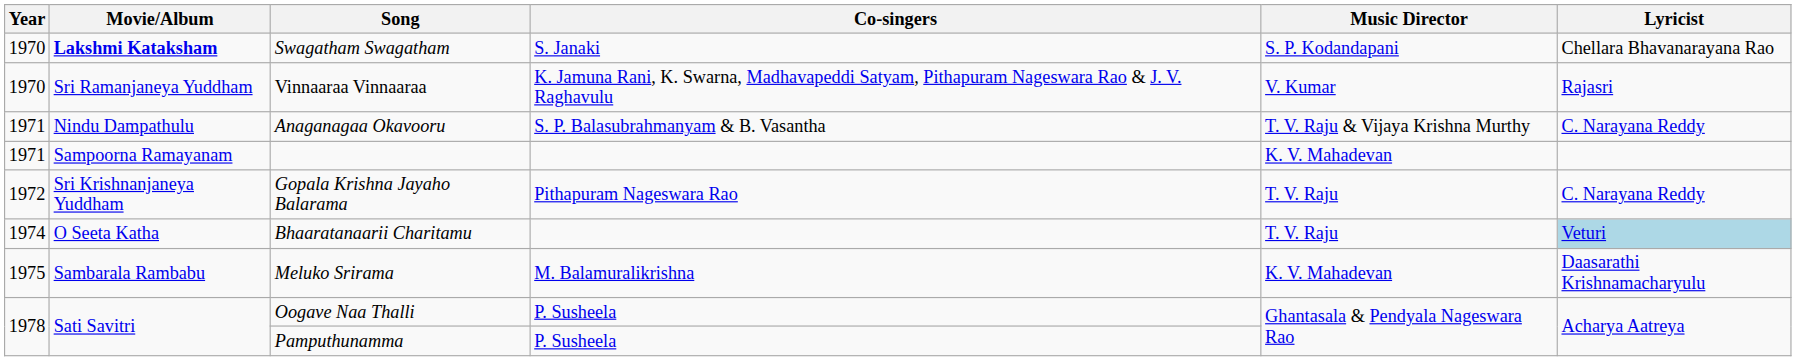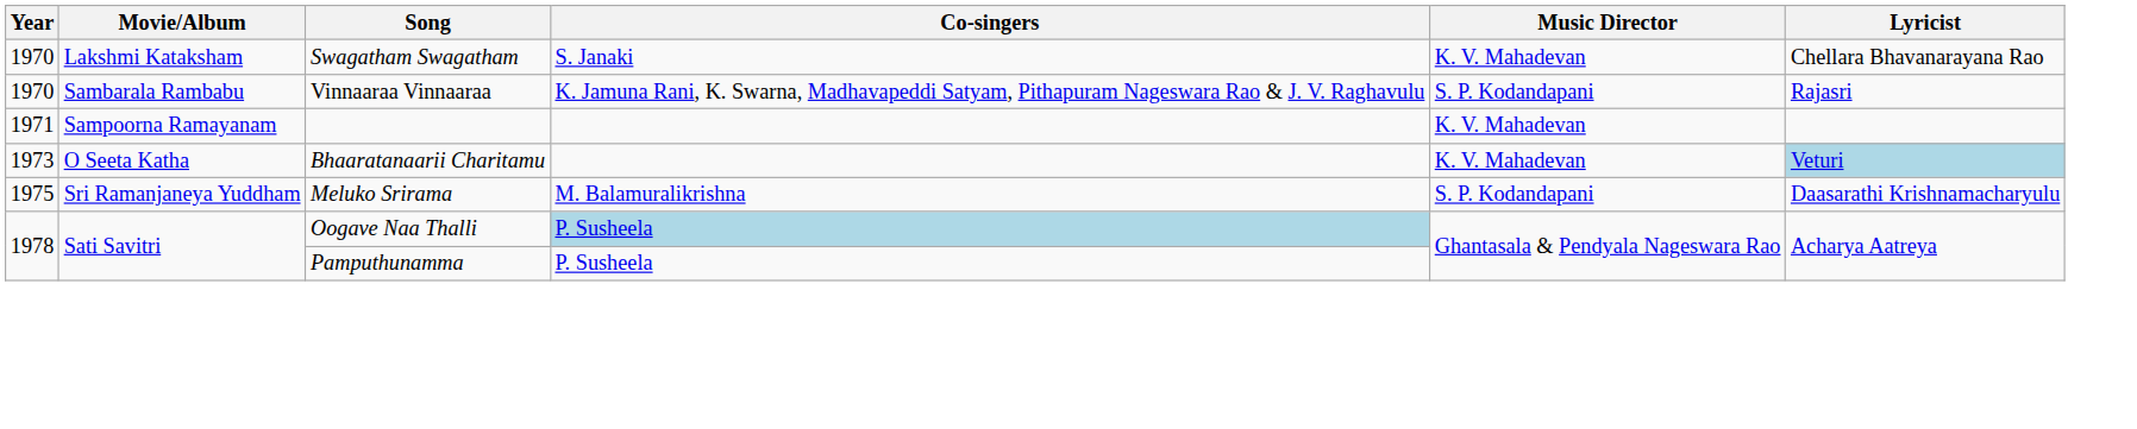Swagatham Swagatham | Movie/Album: bold -> normal
Swagatham Swagatham | Music Director: S. P. Kodandapani -> K. V. Mahadevan
Vinnaaraa Vinnaaraa | Movie/Album: Sri Ramanjaneya Yuddham -> Sambarala Rambabu
Vinnaaraa Vinnaaraa | Music Director: V. Kumar -> S. P. Kodandapani
- row: 1971 | Nindu Dampathulu | Anaganagaa Okavooru | S. P. Balasubrahmanyam & B. Vasantha | T. V. Raju & Vijaya Krishna Murthy | C. Narayana Reddy
- row: 1972 | Sri Krishnanjaneya Yuddham | Gopala Krishna Jayaho Balarama | Pithapuram Nageswara Rao | T. V. Raju | C. Narayana Reddy
Bhaaratanaarii Charitamu | Year: 1974 -> 1973
Bhaaratanaarii Charitamu | Music Director: T. V. Raju -> K. V. Mahadevan
Meluko Srirama | Movie/Album: Sambarala Rambabu -> Sri Ramanjaneya Yuddham
Meluko Srirama | Music Director: K. V. Mahadevan -> S. P. Kodandapani
Oogave Naa Thalli | Co-singers: no background -> lightblue background
